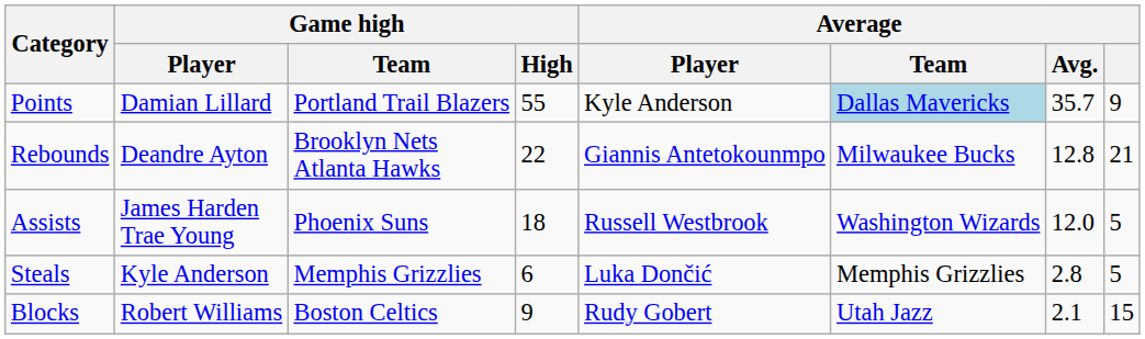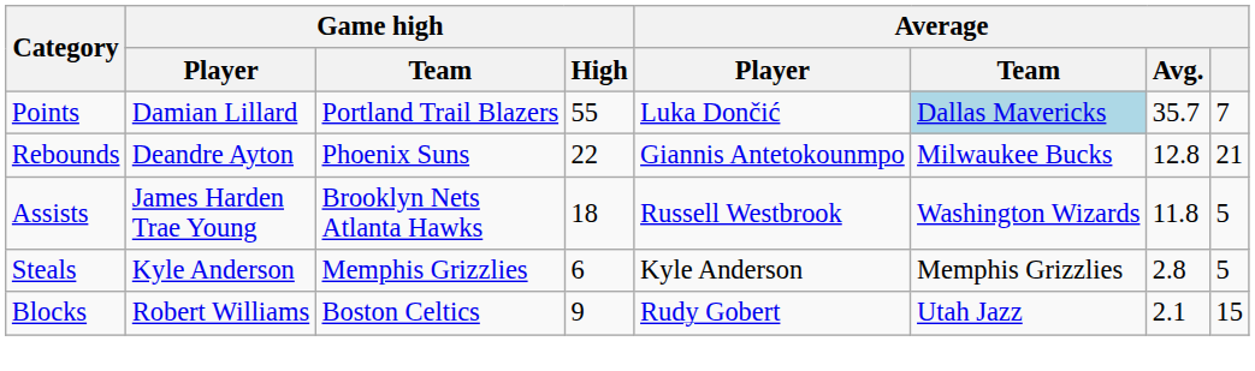Points | Average / Player: Kyle Anderson -> Luka Dončić
Points | Average: 9 -> 7
Rebounds | Game high / Team: Brooklyn Nets Atlanta Hawks -> Phoenix Suns
Assists | Game high / Team: Phoenix Suns -> Brooklyn Nets Atlanta Hawks
Assists | Average / Avg.: 12.0 -> 11.8
Steals | Average / Player: Luka Dončić -> Kyle Anderson
